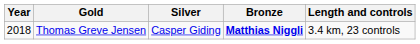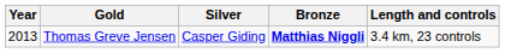Thomas Greve Jensen | Year: 2018 -> 2013
